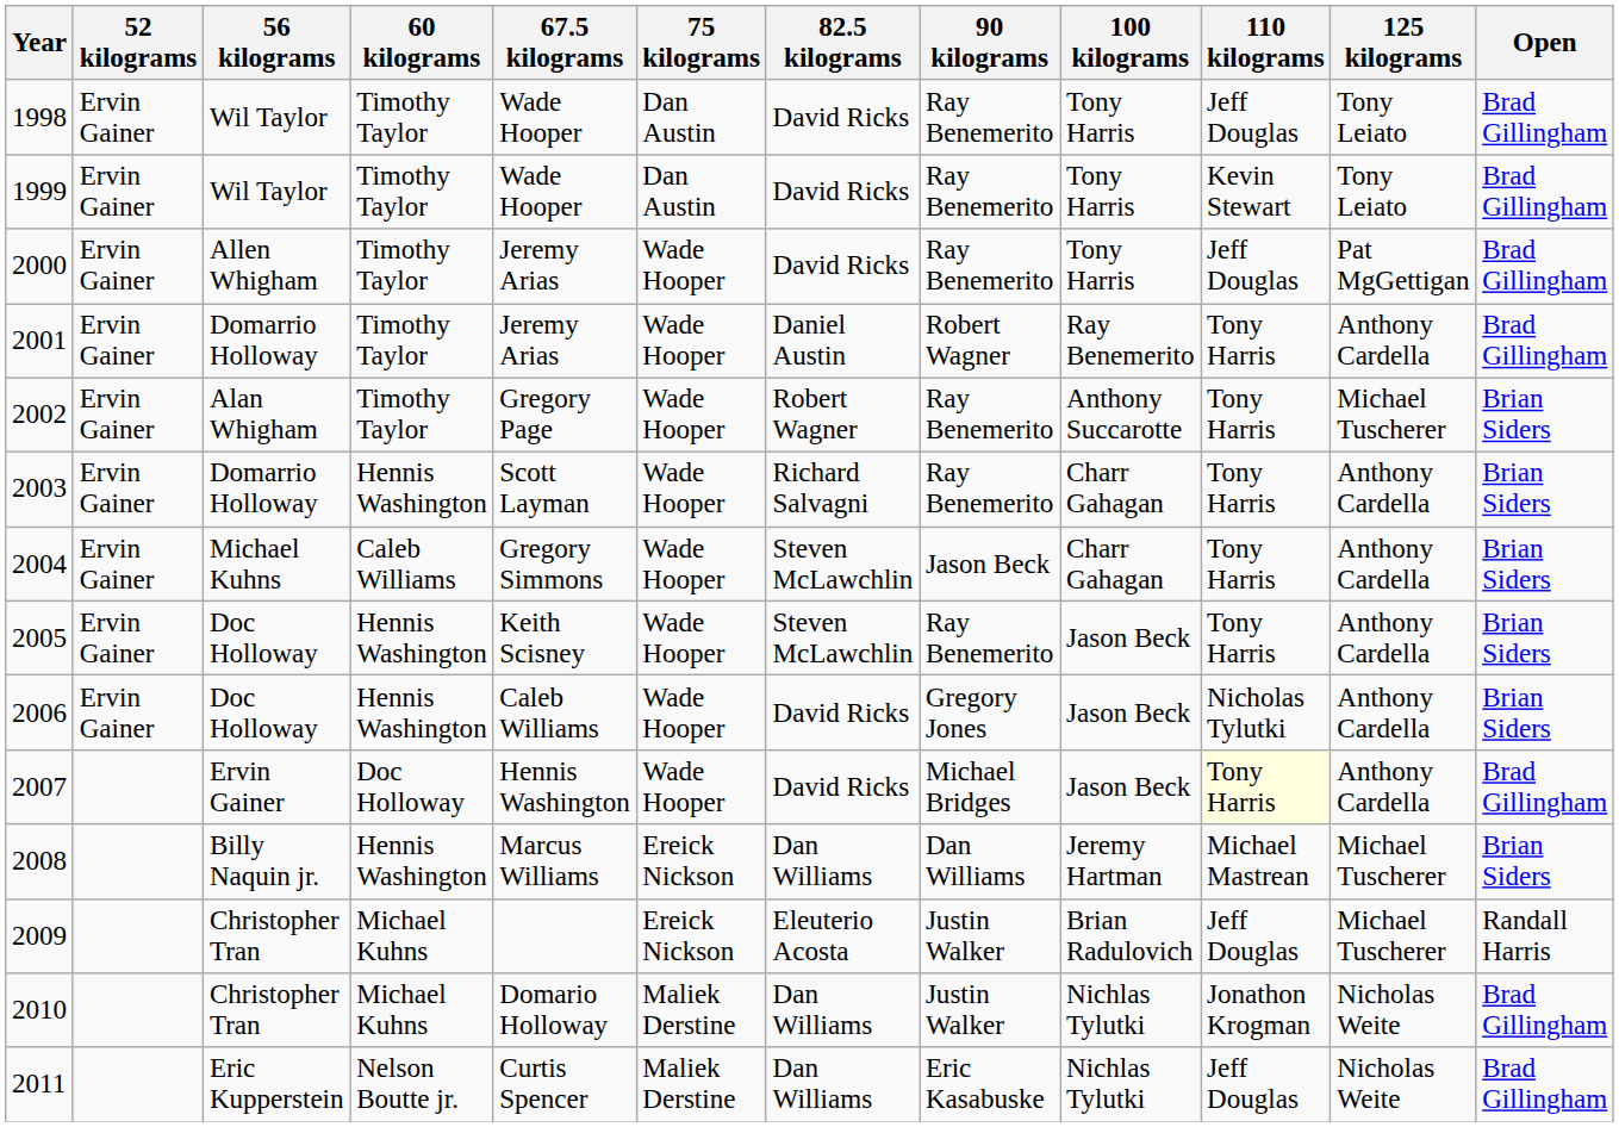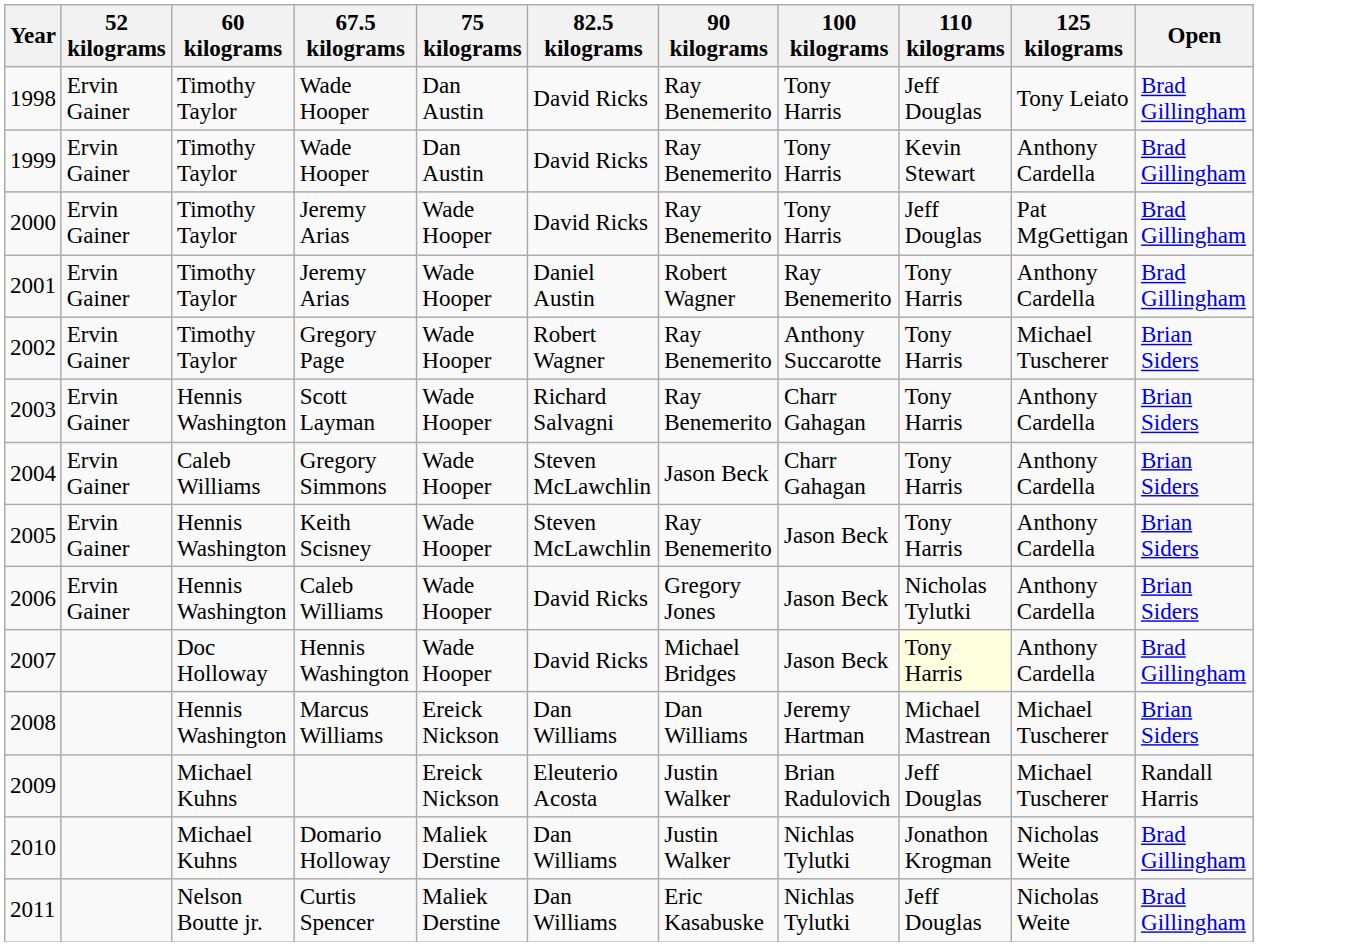- column: 56 kilograms | Wil Taylor | Wil Taylor | Allen Whigham | Domarrio Holloway | Alan Whigham | Domarrio Holloway | Michael Kuhns | Doc Holloway | Doc Holloway | Ervin Gainer | Billy Naquin jr. | Christopher Tran | Christopher Tran | Eric Kupperstein
1999 | 125 kilograms: Tony Leiato -> Anthony Cardella
